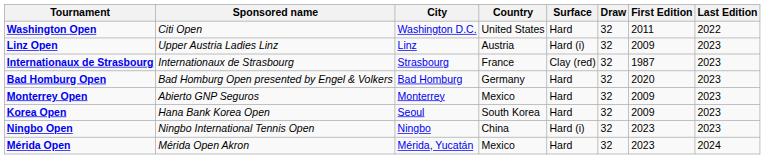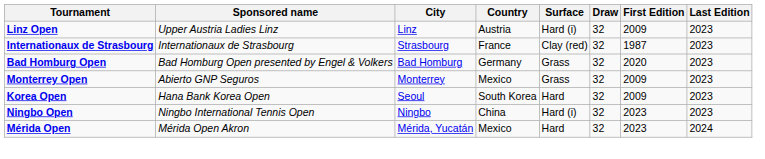- row: Washington Open | Citi Open | Washington D.C. | United States | Hard | 32 | 2011 | 2022
Bad Homburg Open | Surface: Hard -> Grass
Monterrey Open | Surface: Hard -> Grass
